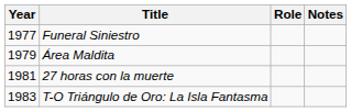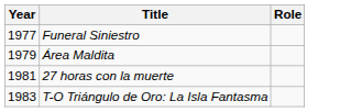- column: Notes
